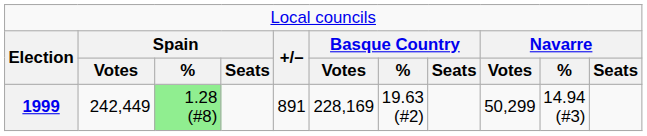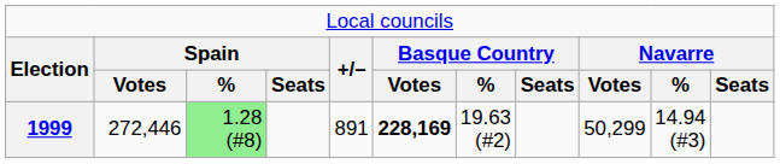1999 | column 2: 242,449 -> 272,446
1999 | column 6: normal -> bold
